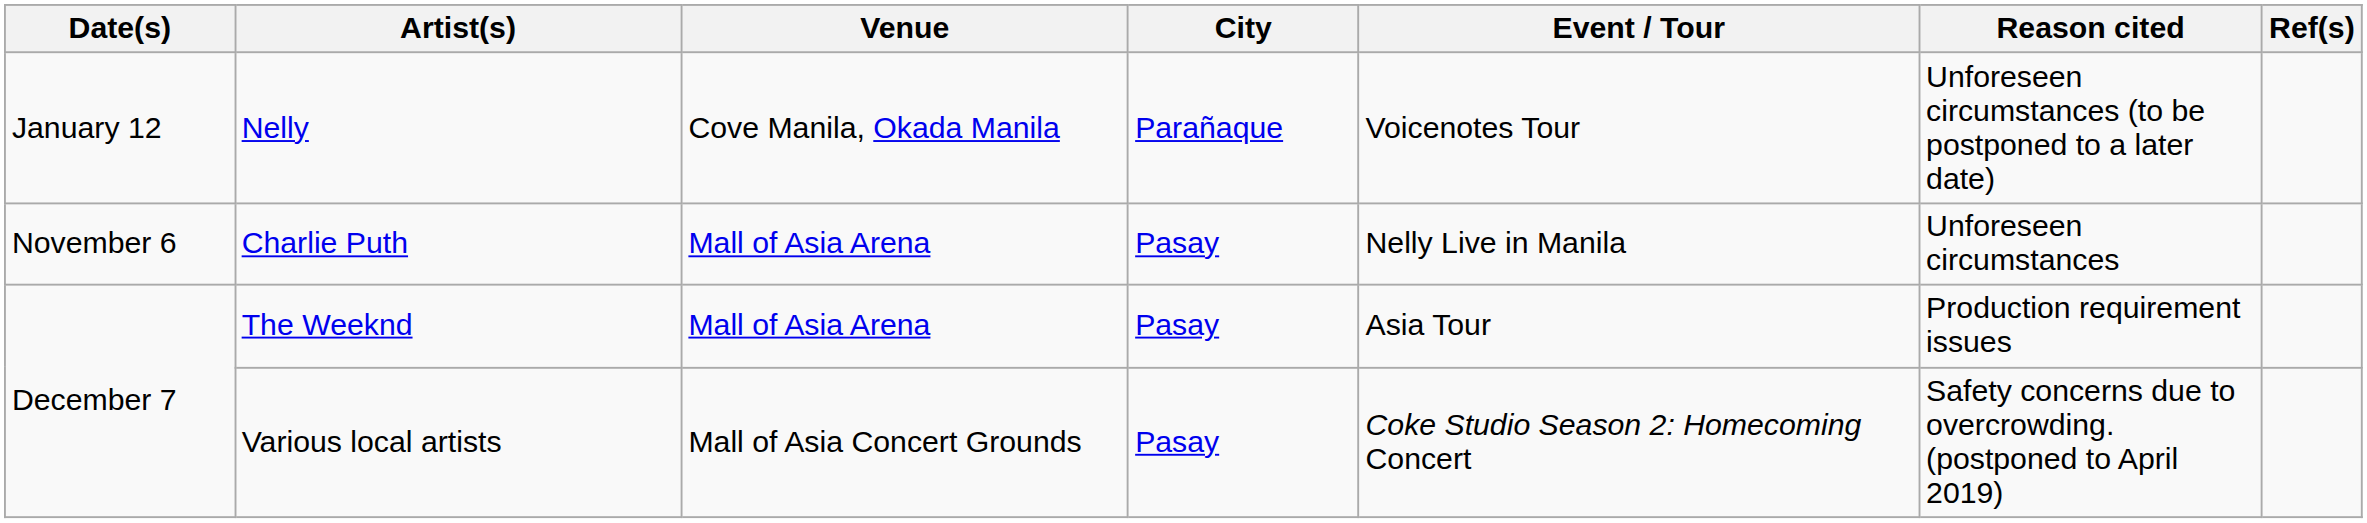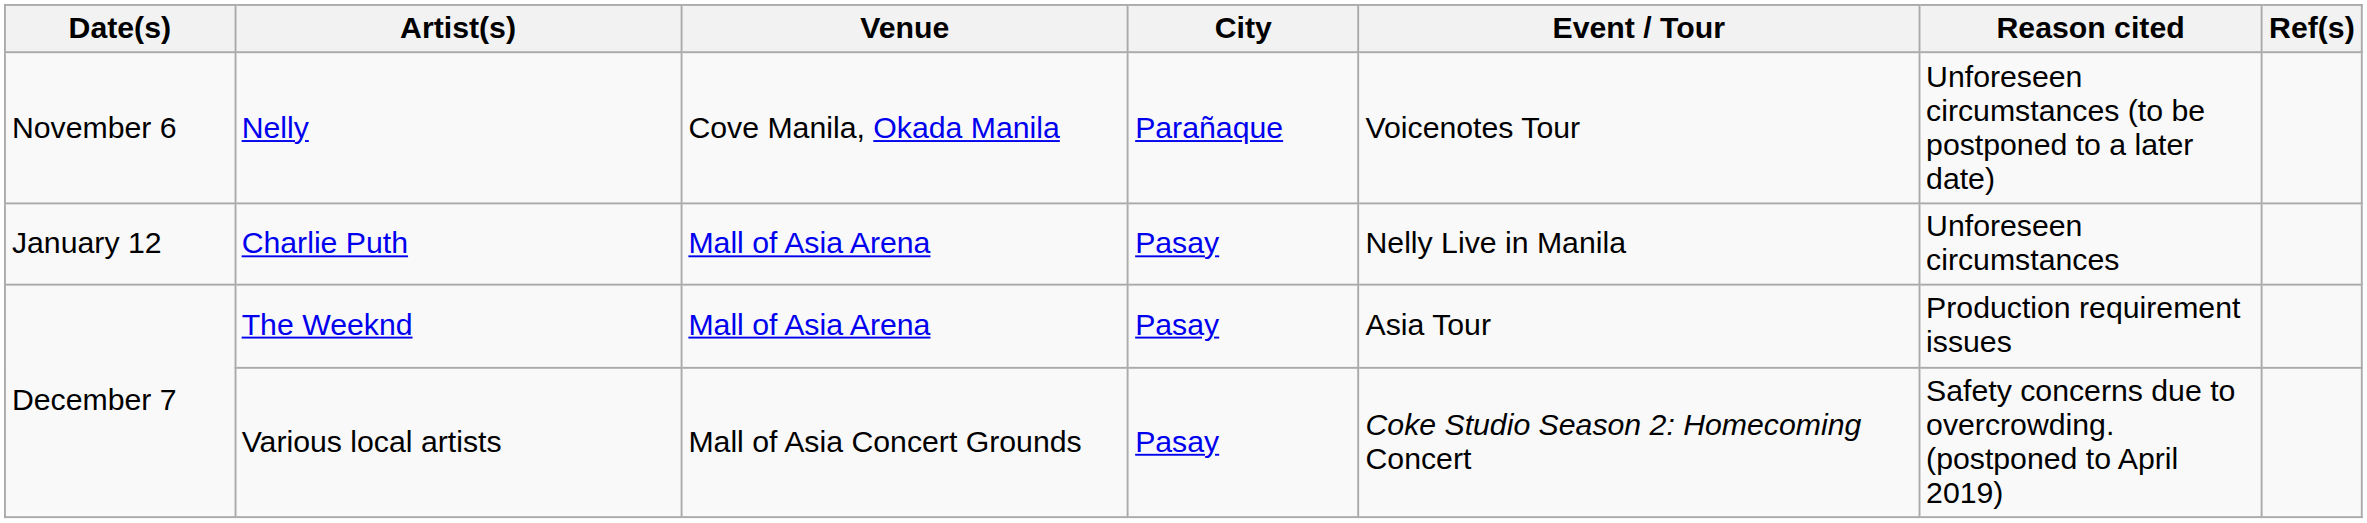Nelly | Date(s): January 12 -> November 6
Charlie Puth | Date(s): November 6 -> January 12
